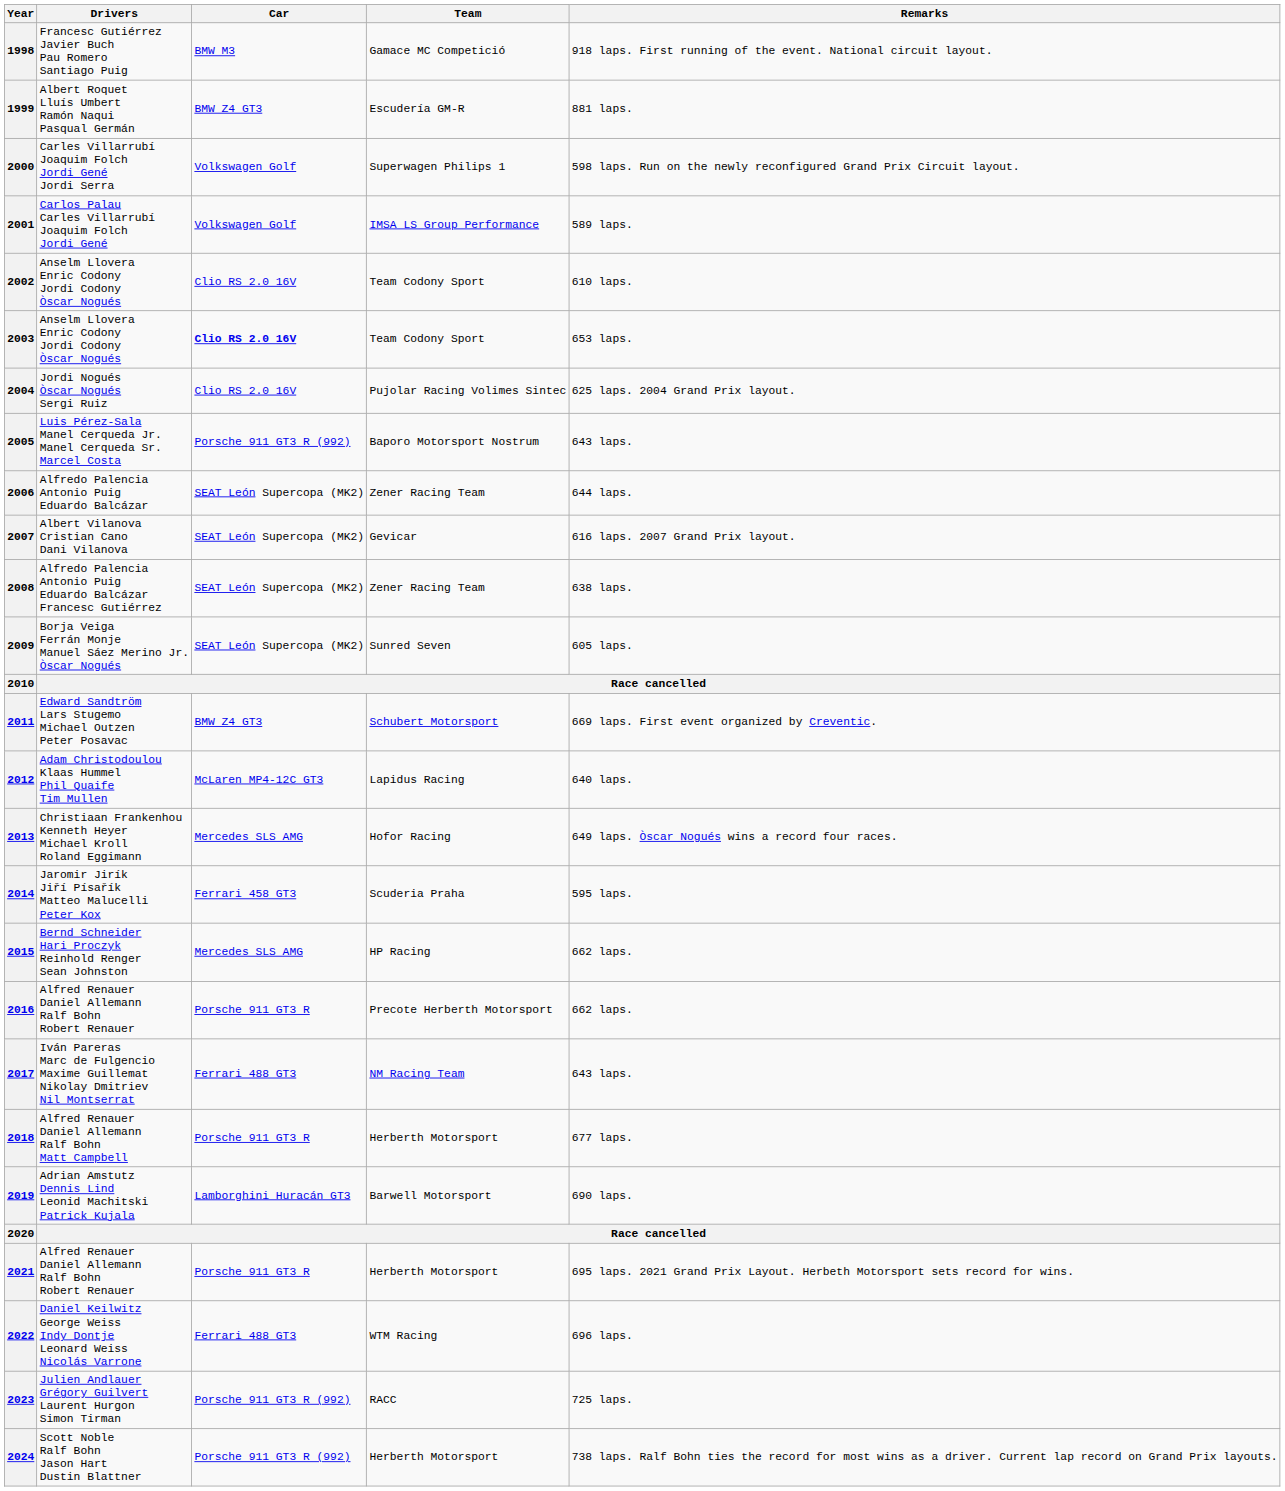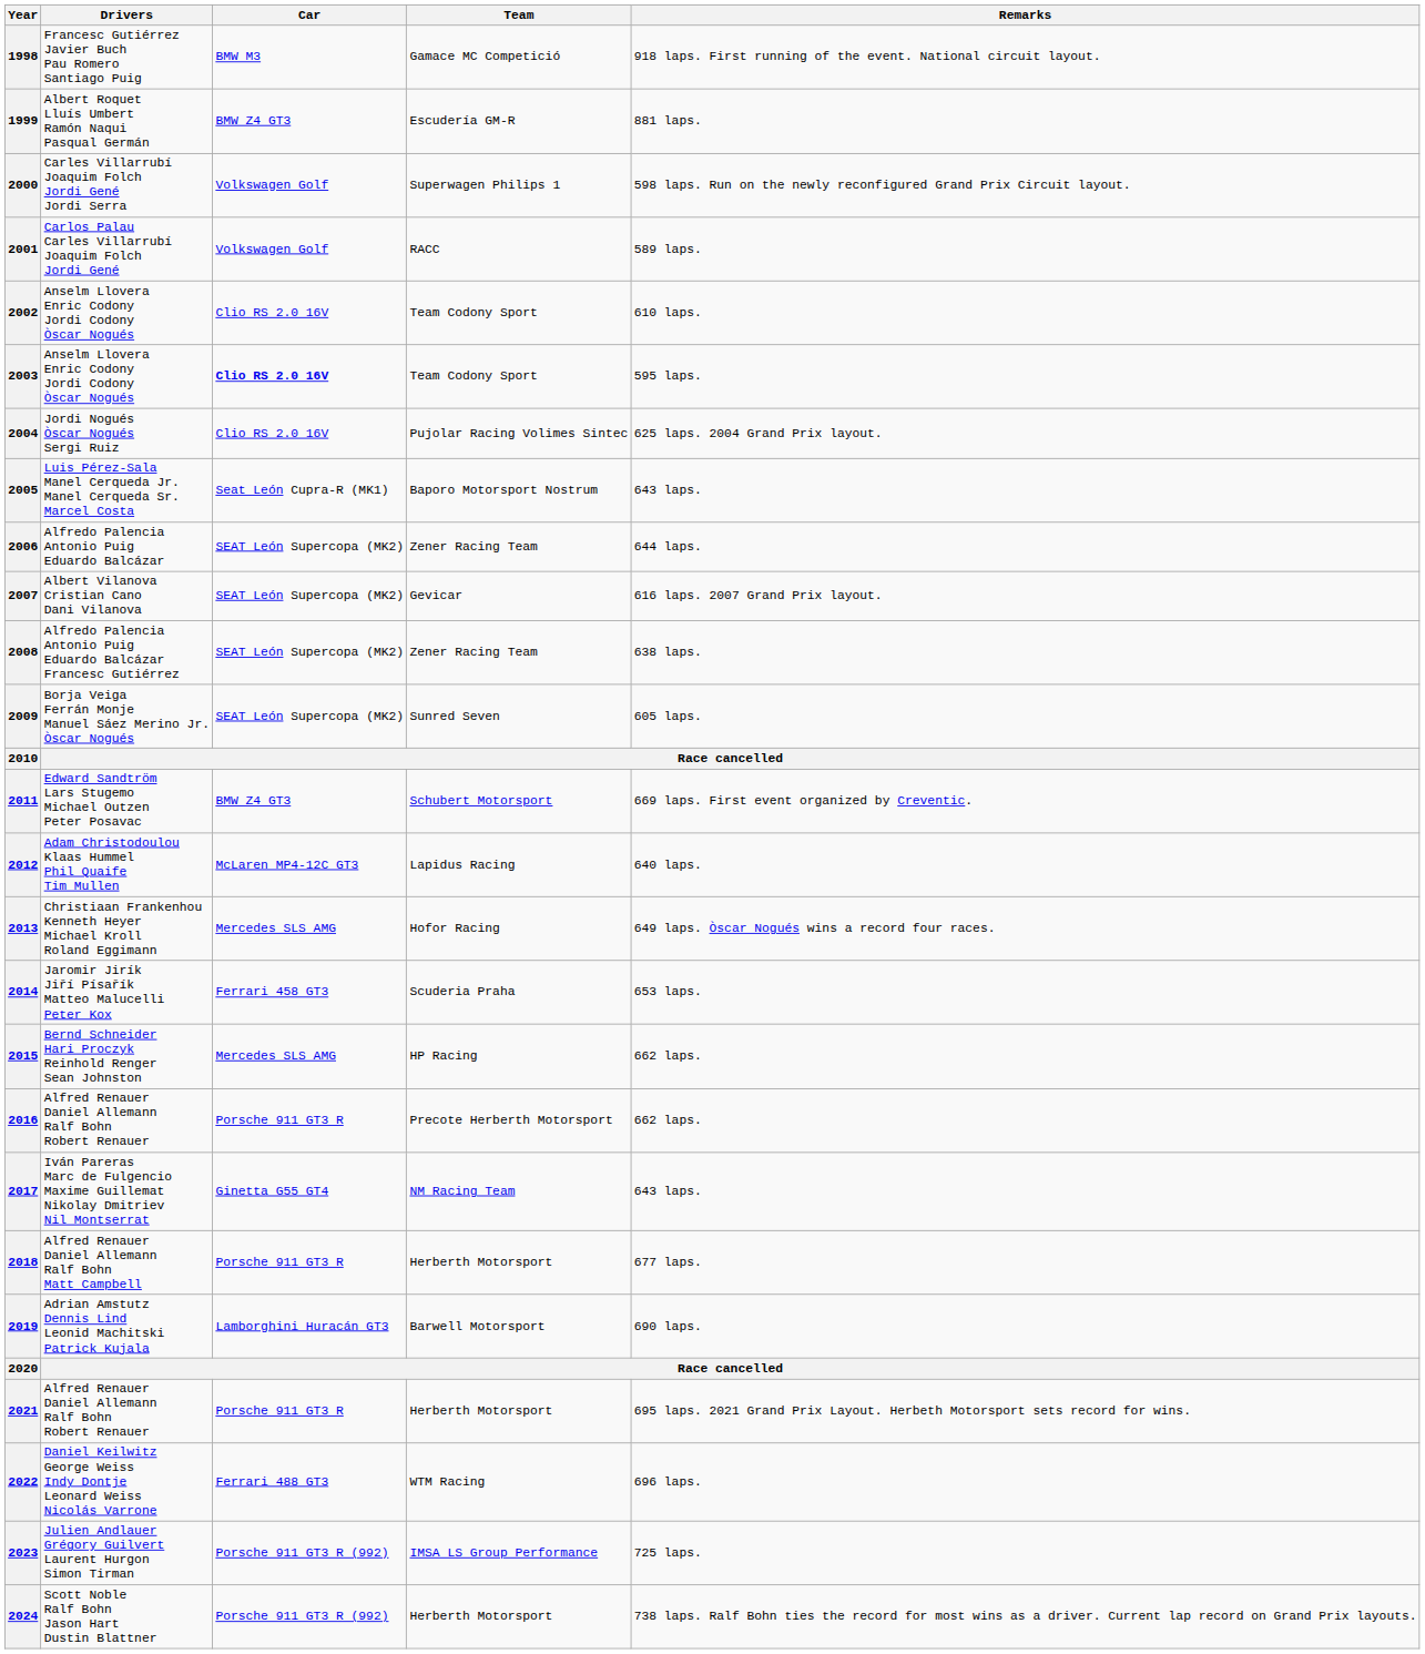2001 | Team: IMSA LS Group Performance -> RACC
2003 | Remarks: 653 laps. -> 595 laps.
2005 | Car: Porsche 911 GT3 R (992) -> Seat León Cupra-R (MK1)
2014 | Remarks: 595 laps. -> 653 laps.
2017 | Car: Ferrari 488 GT3 -> Ginetta G55 GT4
2023 | Team: RACC -> IMSA LS Group Performance
